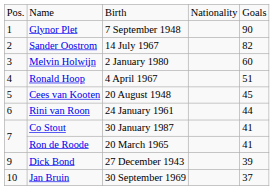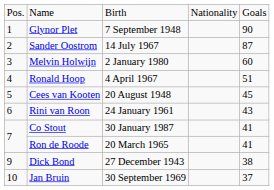Sander Oostrom | column 5: 82 -> 87
Rini van Roon | column 5: 44 -> 43
Dick Bond | column 5: 39 -> 38
